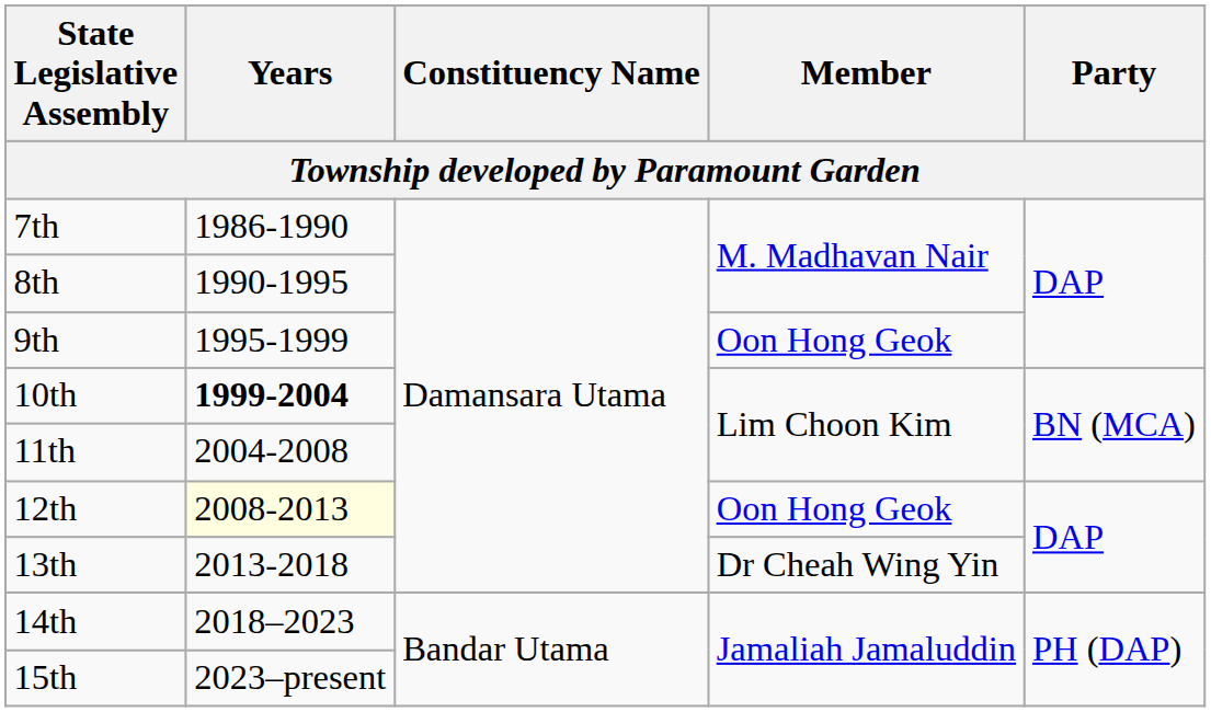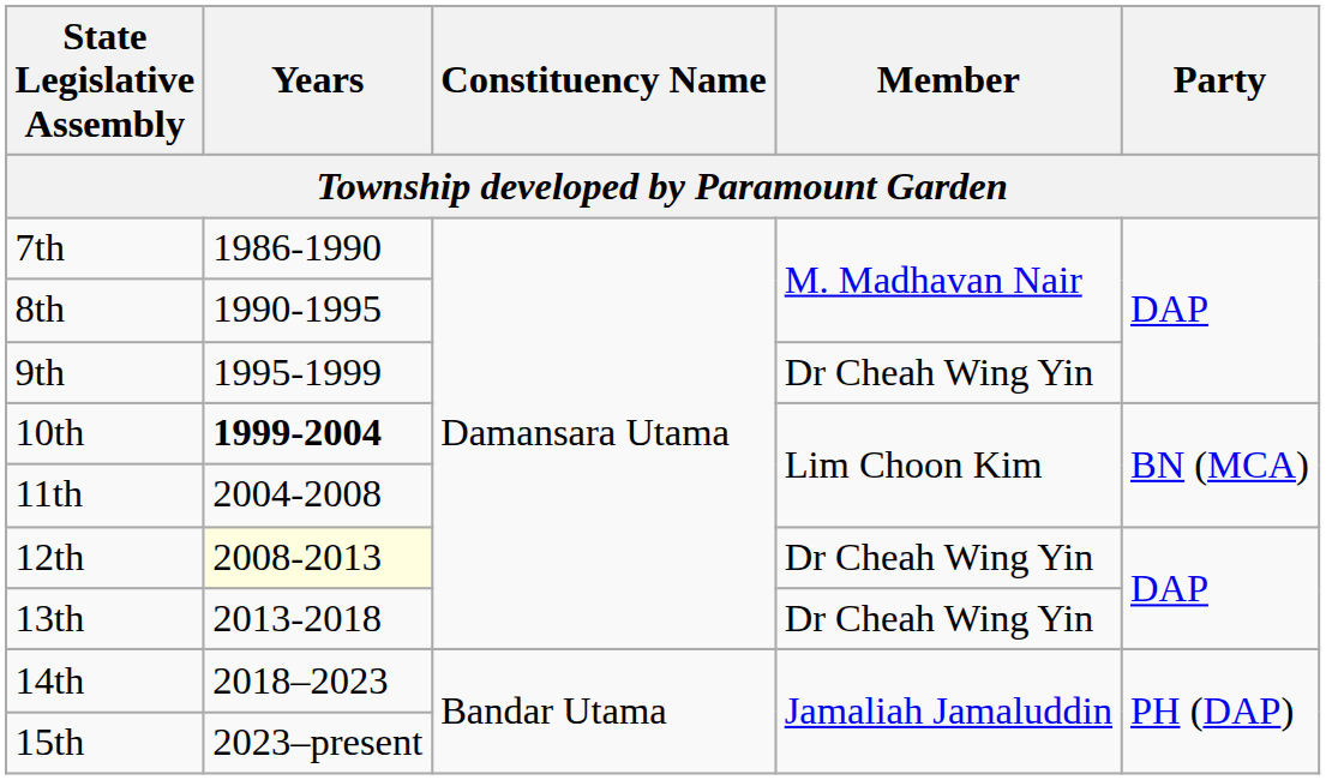9th | Member: Oon Hong Geok -> Dr Cheah Wing Yin
12th | Member: Oon Hong Geok -> Dr Cheah Wing Yin
